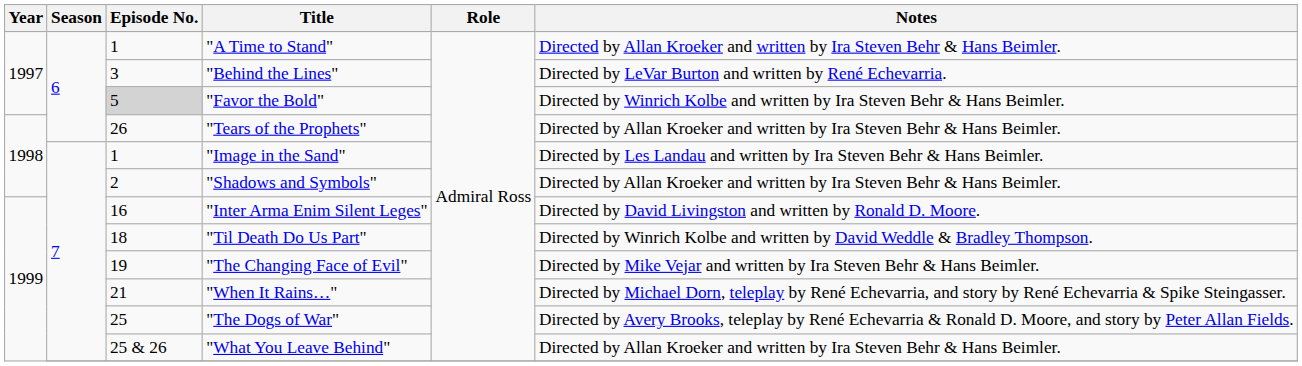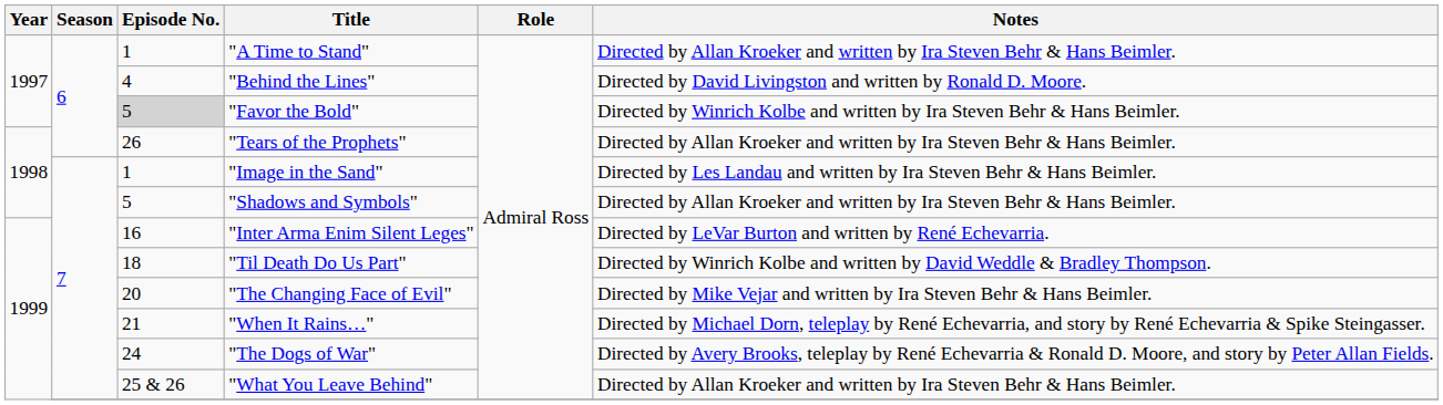"Behind the Lines" | Episode No.: 3 -> 4
"Behind the Lines" | Notes: Directed by LeVar Burton and written by René Echevarria. -> Directed by David Livingston and written by Ronald D. Moore.
"Shadows and Symbols" | Episode No.: 2 -> 5
"Inter Arma Enim Silent Leges" | Notes: Directed by David Livingston and written by Ronald D. Moore. -> Directed by LeVar Burton and written by René Echevarria.
"The Changing Face of Evil" | Episode No.: 19 -> 20
"The Dogs of War" | Episode No.: 25 -> 24
